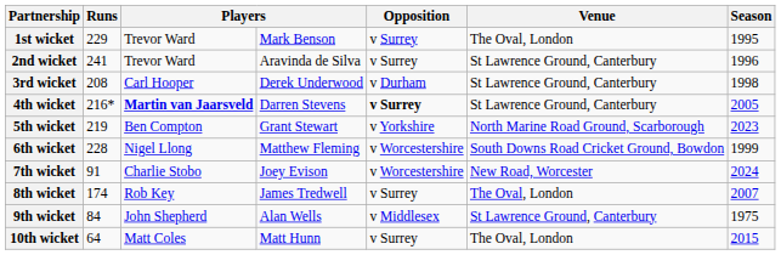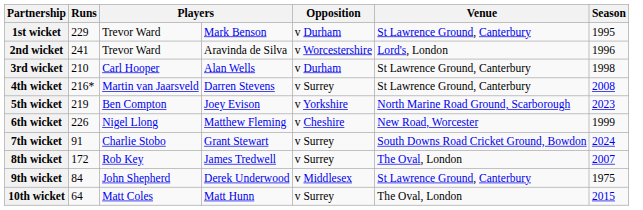1st wicket | Opposition: v Surrey -> v Durham
1st wicket | Venue: The Oval, London -> St Lawrence Ground, Canterbury
2nd wicket | Opposition: v Surrey -> v Worcestershire
2nd wicket | Venue: St Lawrence Ground, Canterbury -> Lord's, London
3rd wicket | Runs: 208 -> 210
3rd wicket | column 4: Derek Underwood -> Alan Wells
4th wicket | column 3: bold -> normal
4th wicket | Opposition: bold -> normal
4th wicket | Season: 2005 -> 2008
5th wicket | column 4: Grant Stewart -> Joey Evison
6th wicket | Runs: 228 -> 226
6th wicket | Opposition: v Worcestershire -> v Cheshire
6th wicket | Venue: South Downs Road Cricket Ground, Bowdon -> New Road, Worcester
7th wicket | column 4: Joey Evison -> Grant Stewart
7th wicket | Opposition: v Worcestershire -> v Surrey
7th wicket | Venue: New Road, Worcester -> South Downs Road Cricket Ground, Bowdon
8th wicket | Runs: 174 -> 172
9th wicket | column 4: Alan Wells -> Derek Underwood
